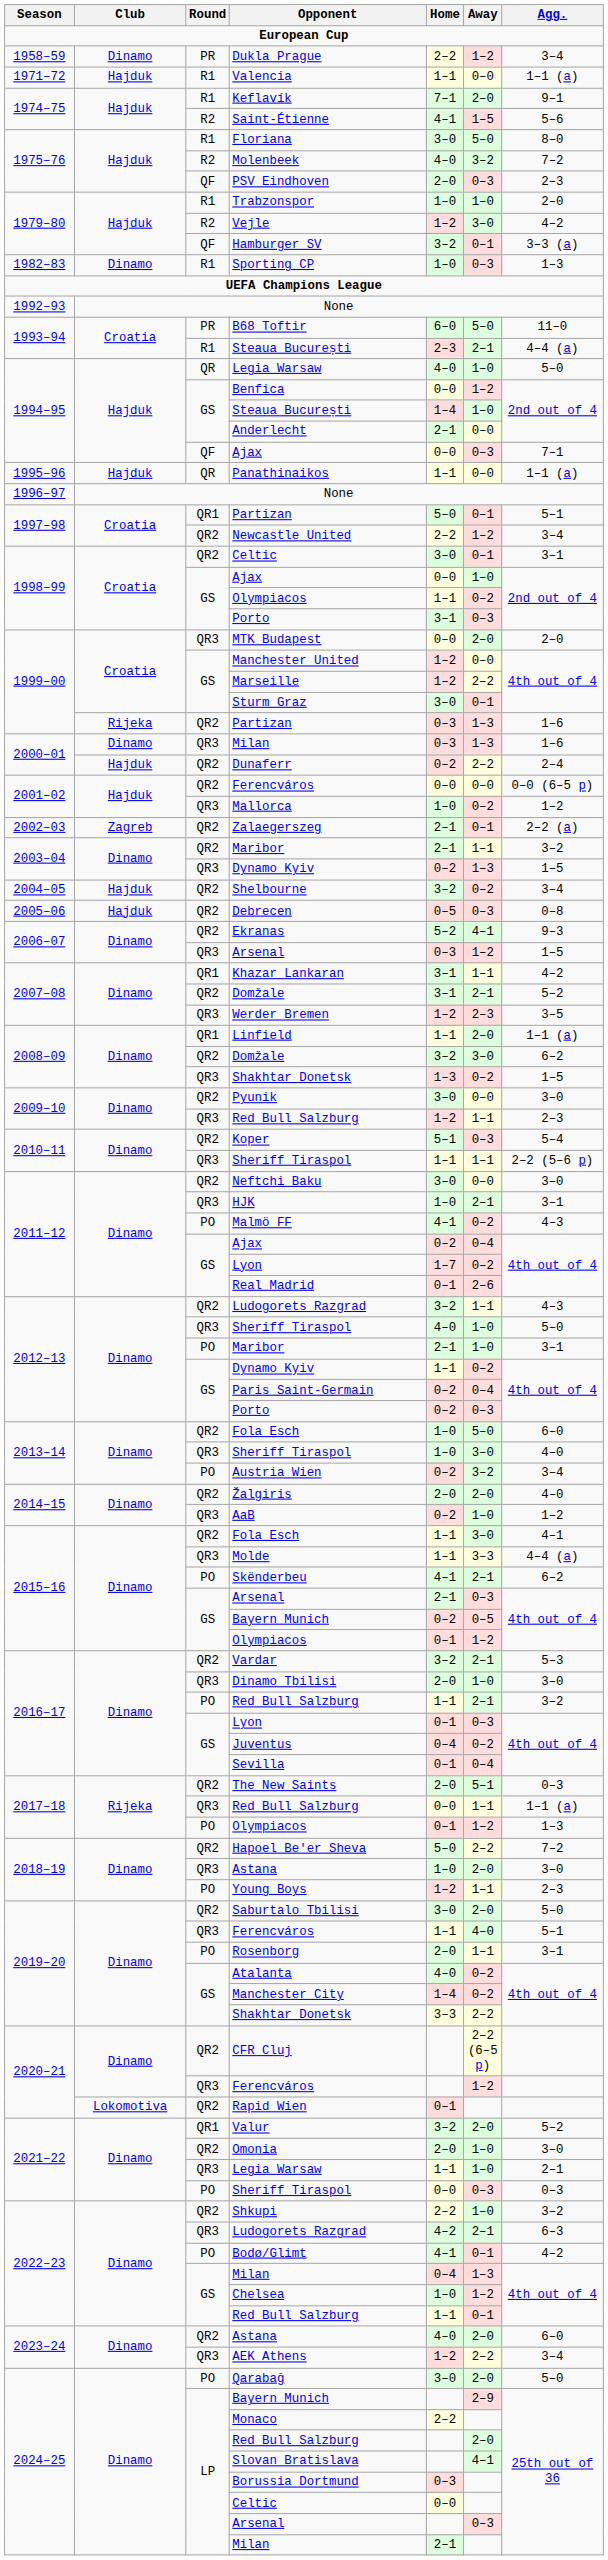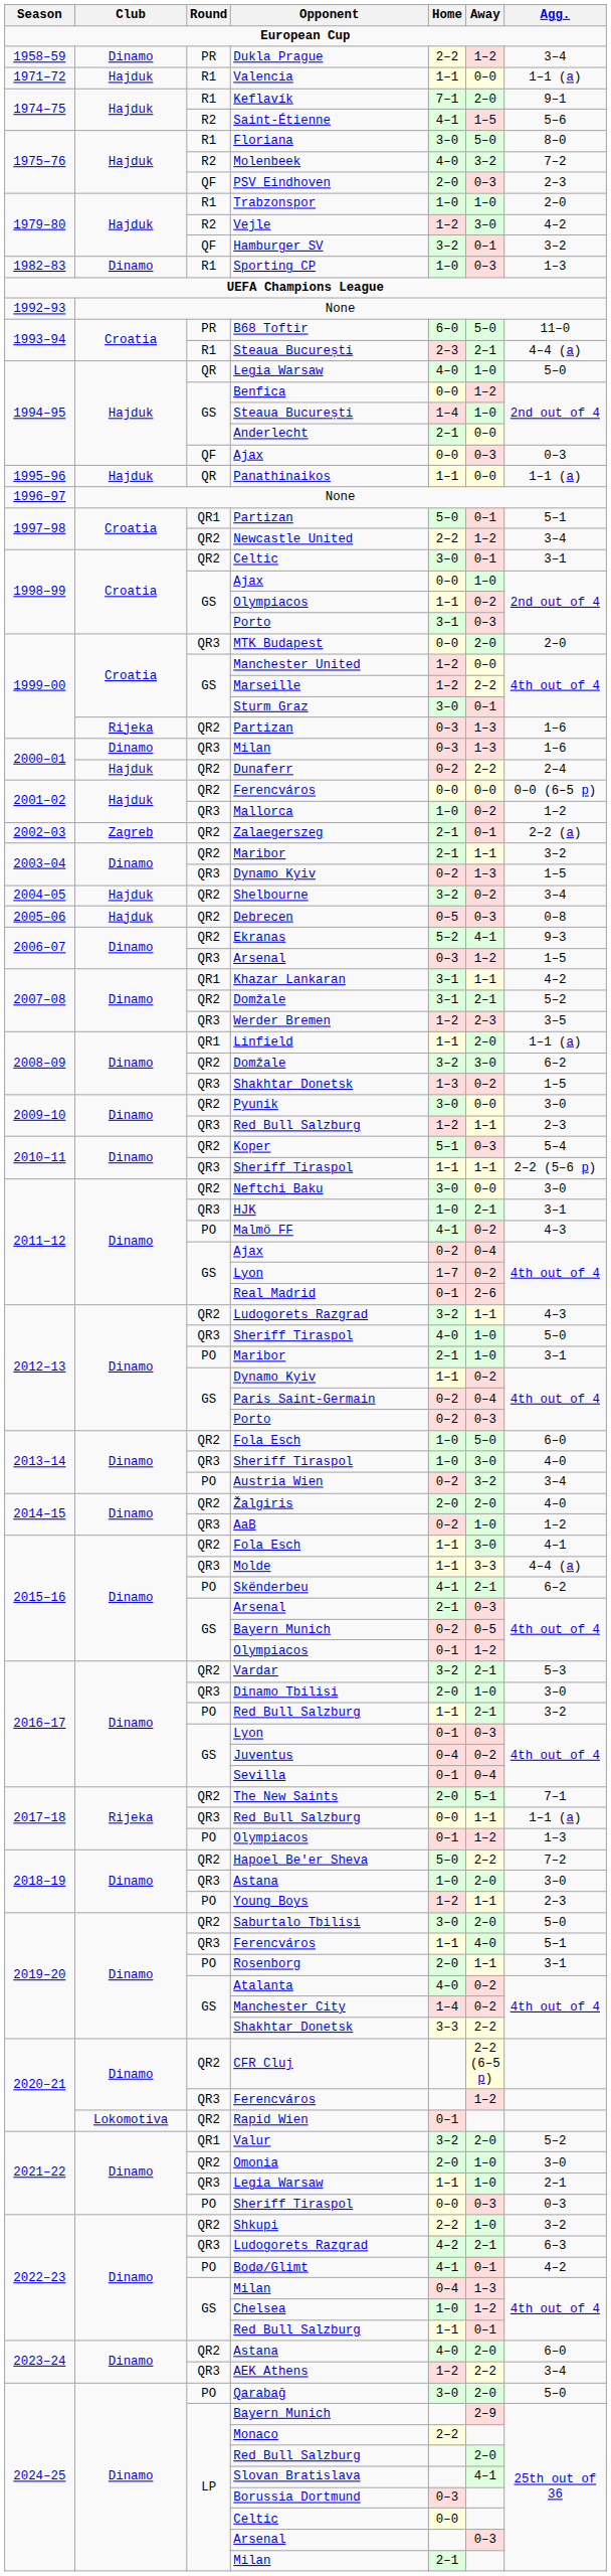Hamburger SV | Agg.: 3–3 (a) -> 3–2
1994–95 / Ajax | Agg.: 7–1 -> 0–3
The New Saints | Agg.: 0–3 -> 7–1
